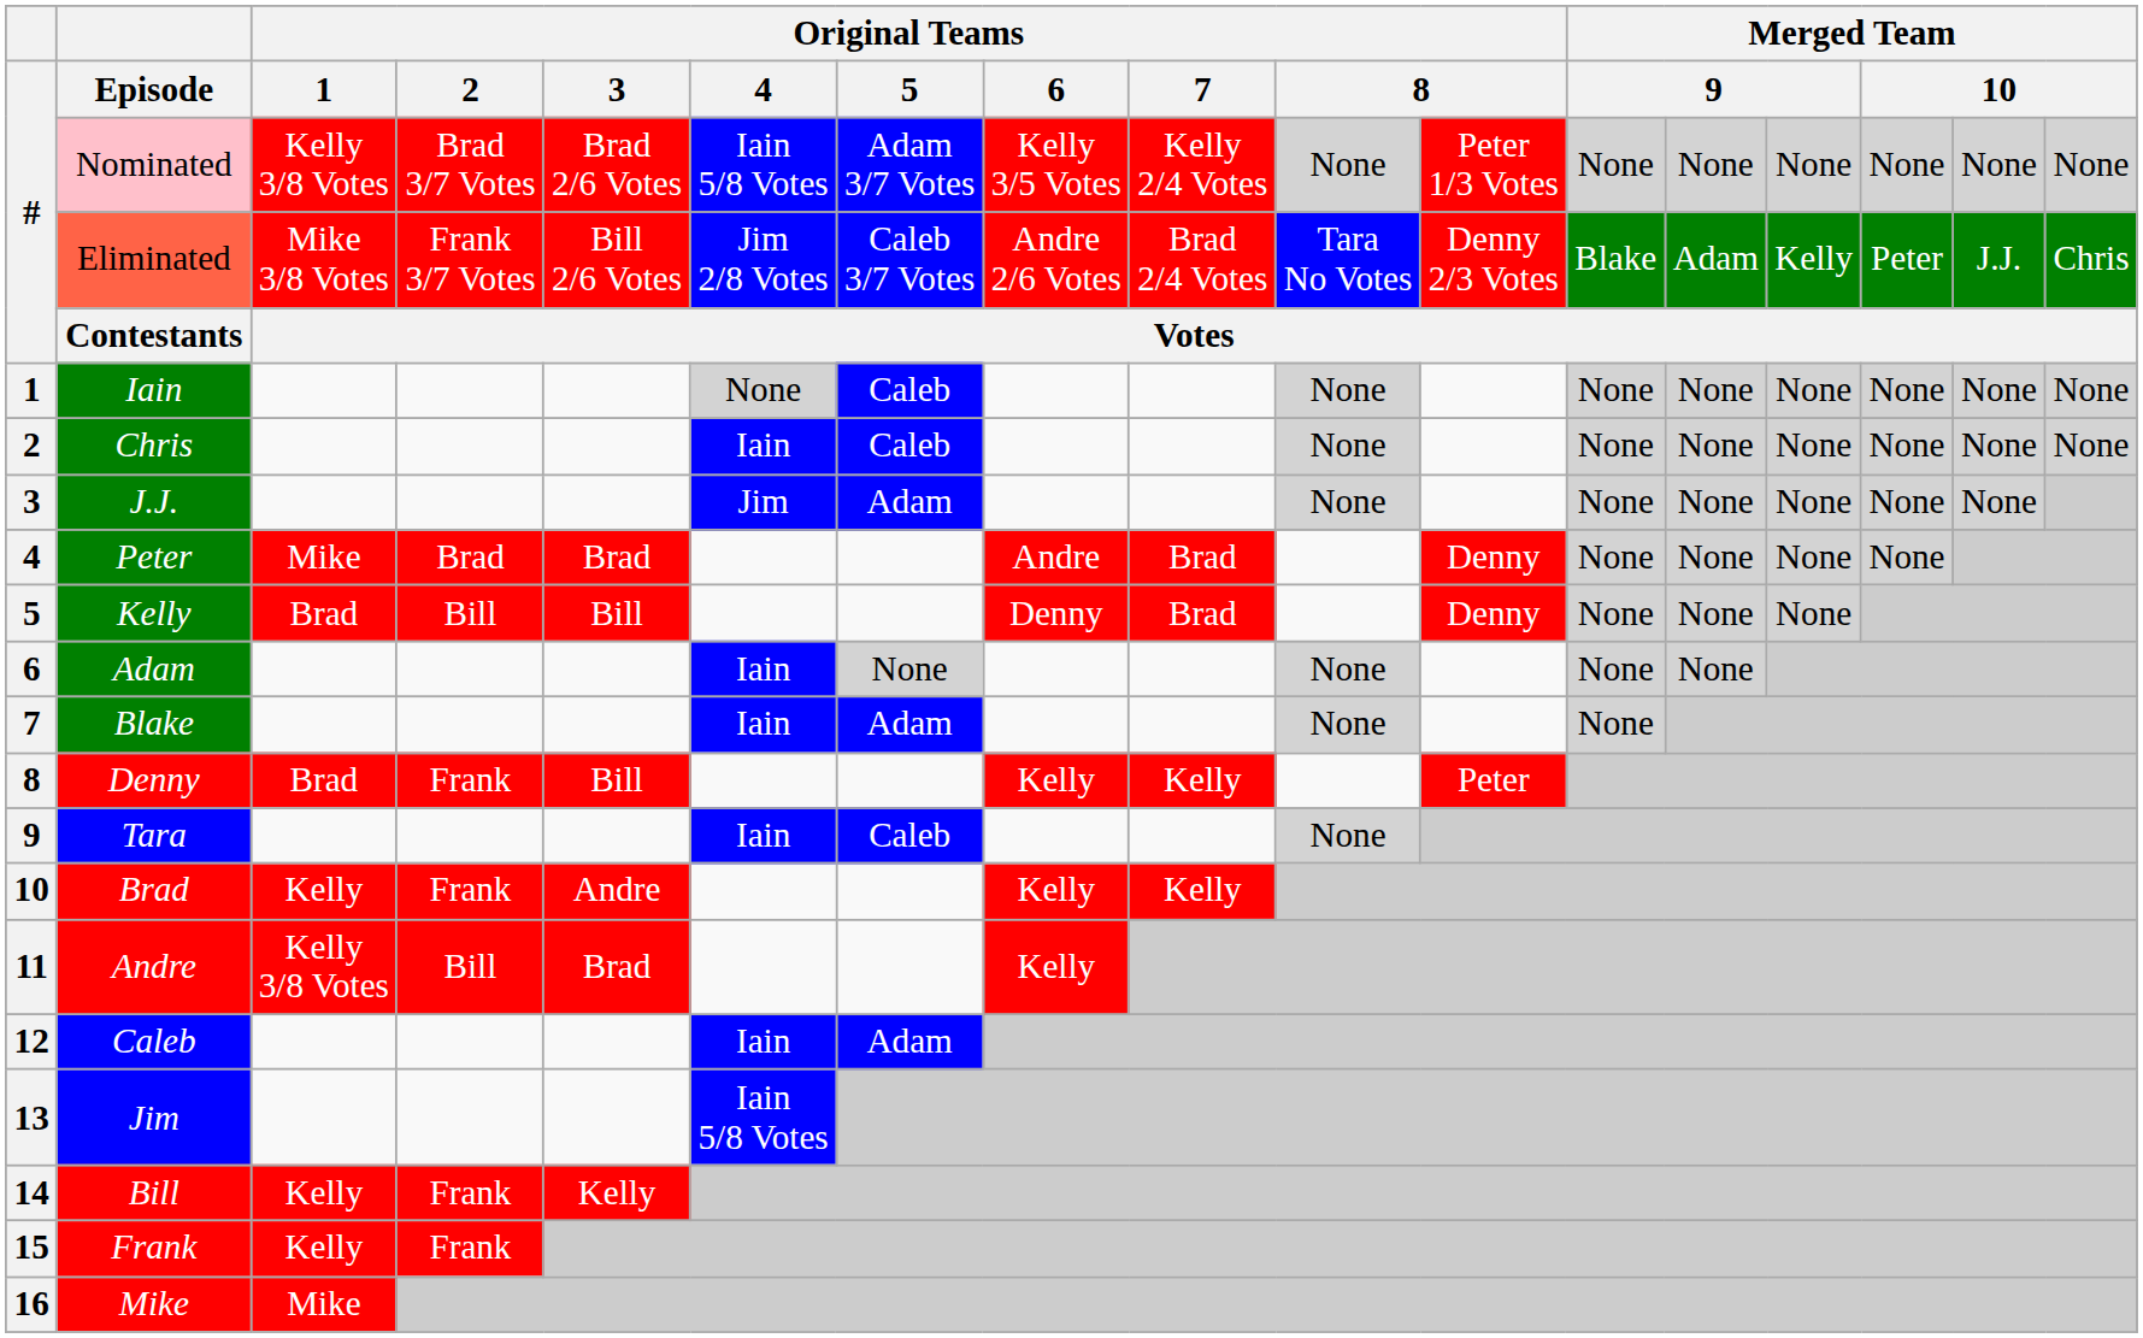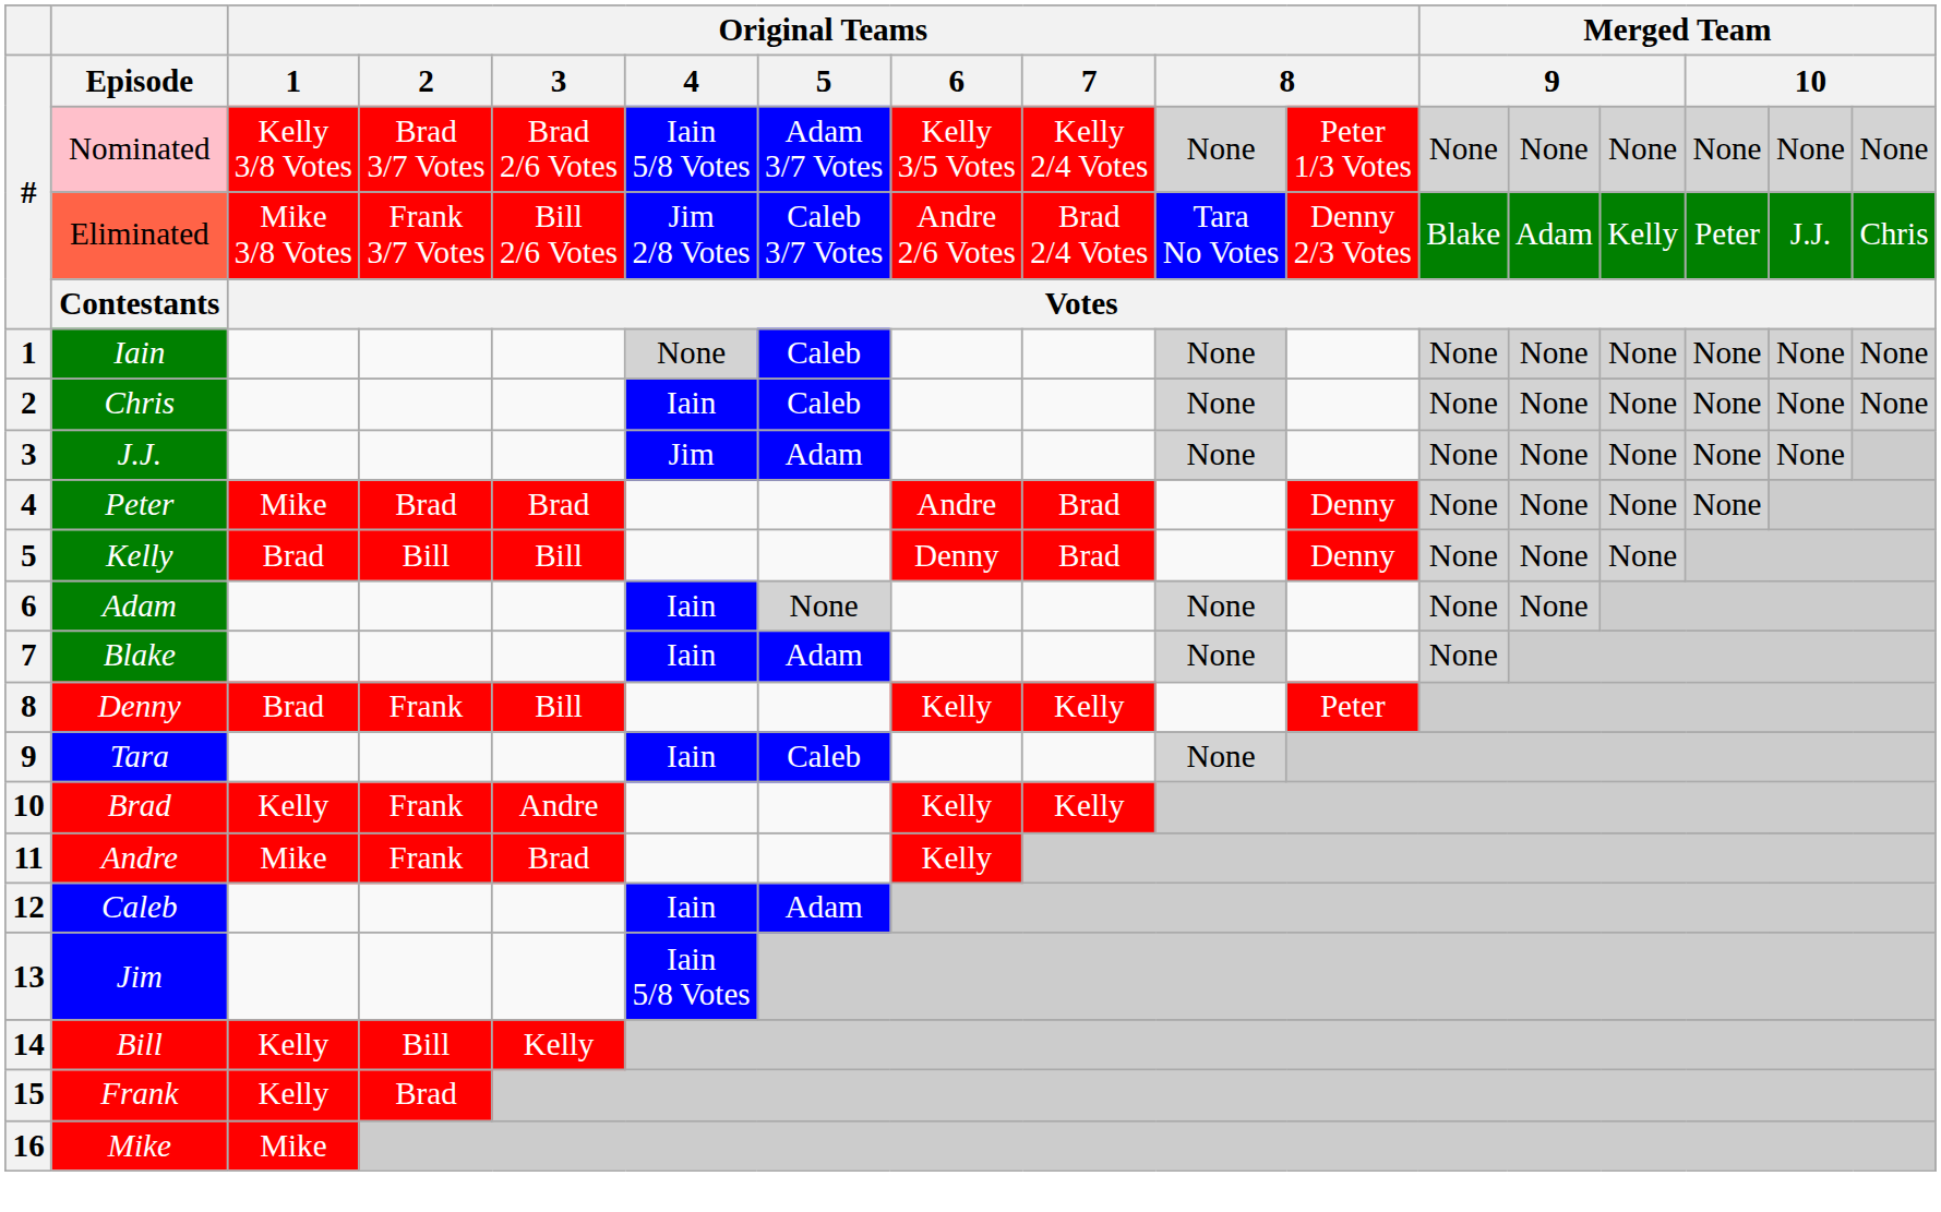11 | Original Teams / 1: Kelly 3/8 Votes -> Mike
11 | Original Teams / 2: Bill -> Frank
14 | Original Teams / 2: Frank -> Bill
15 | Original Teams / 2: Frank -> Brad
